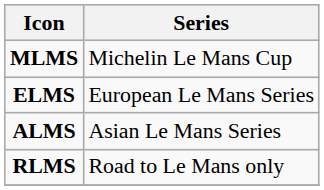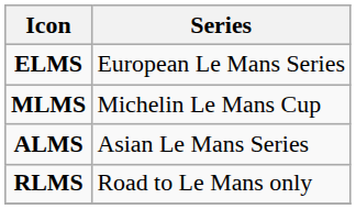rows swapped: MLMS <-> ELMS
